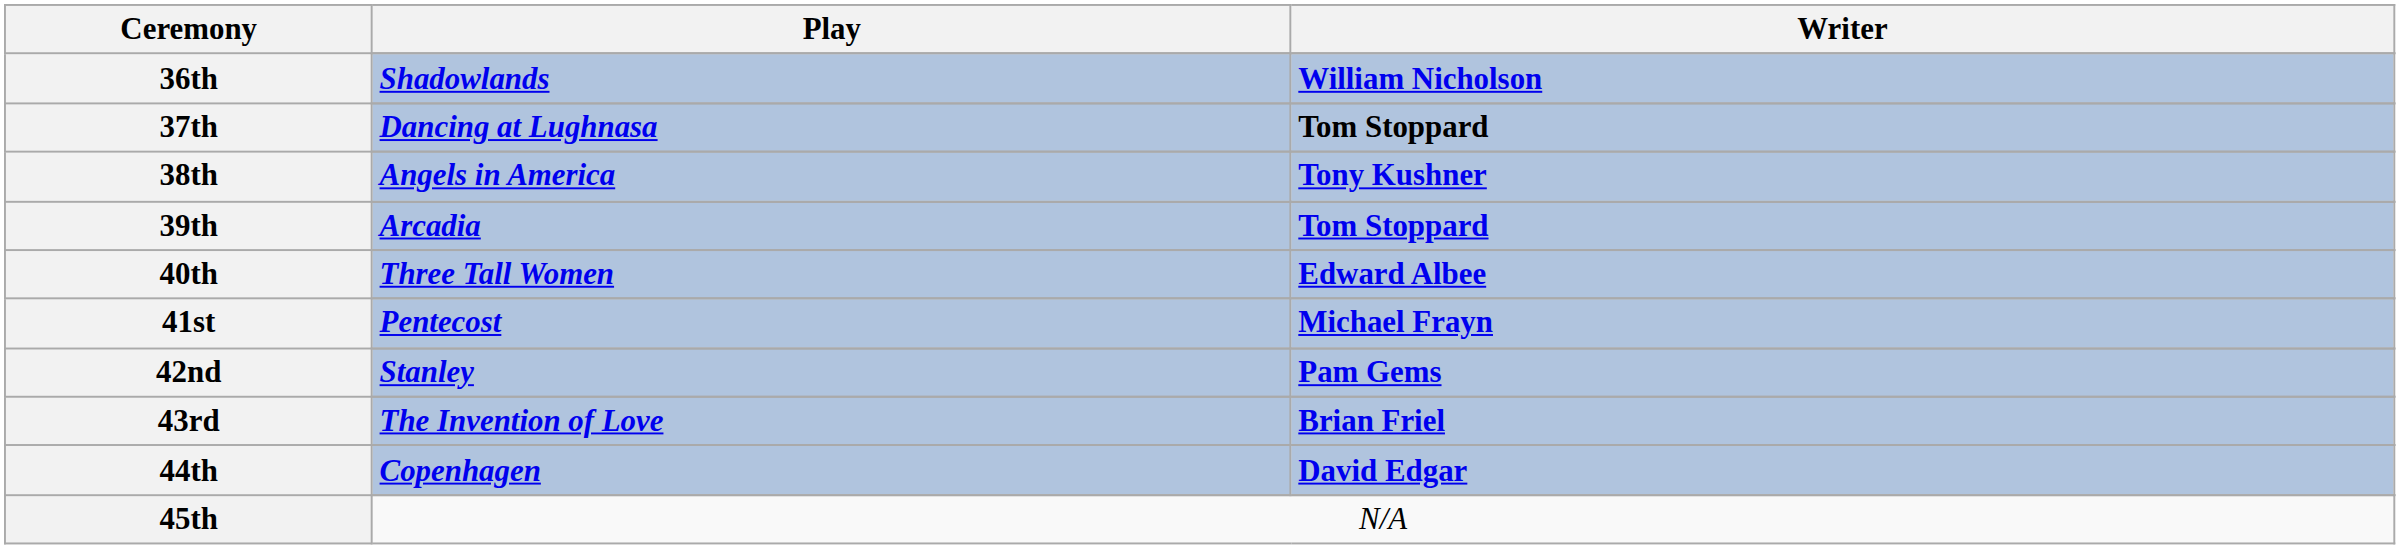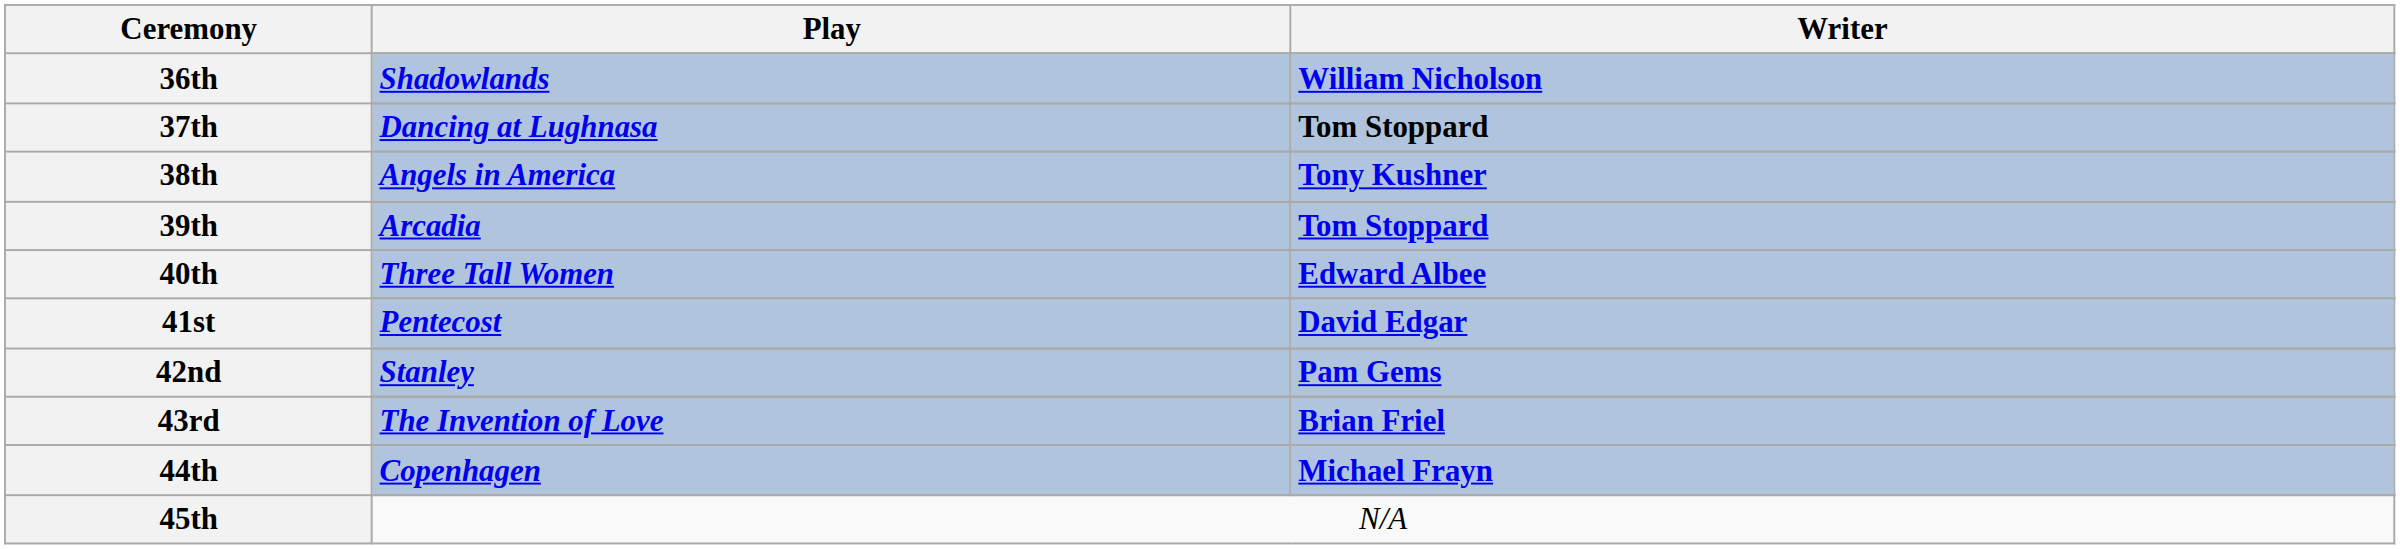41st / Pentecost | Writer: Michael Frayn -> David Edgar
44th / Copenhagen | Writer: David Edgar -> Michael Frayn
